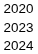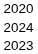rows swapped: 2023 <-> 2024
